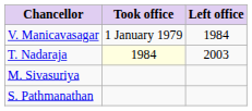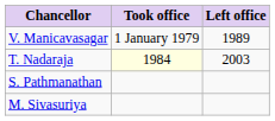V. Manicavasagar | Left office: 1984 -> 1989
rows swapped: M. Sivasuriya <-> S. Pathmanathan
